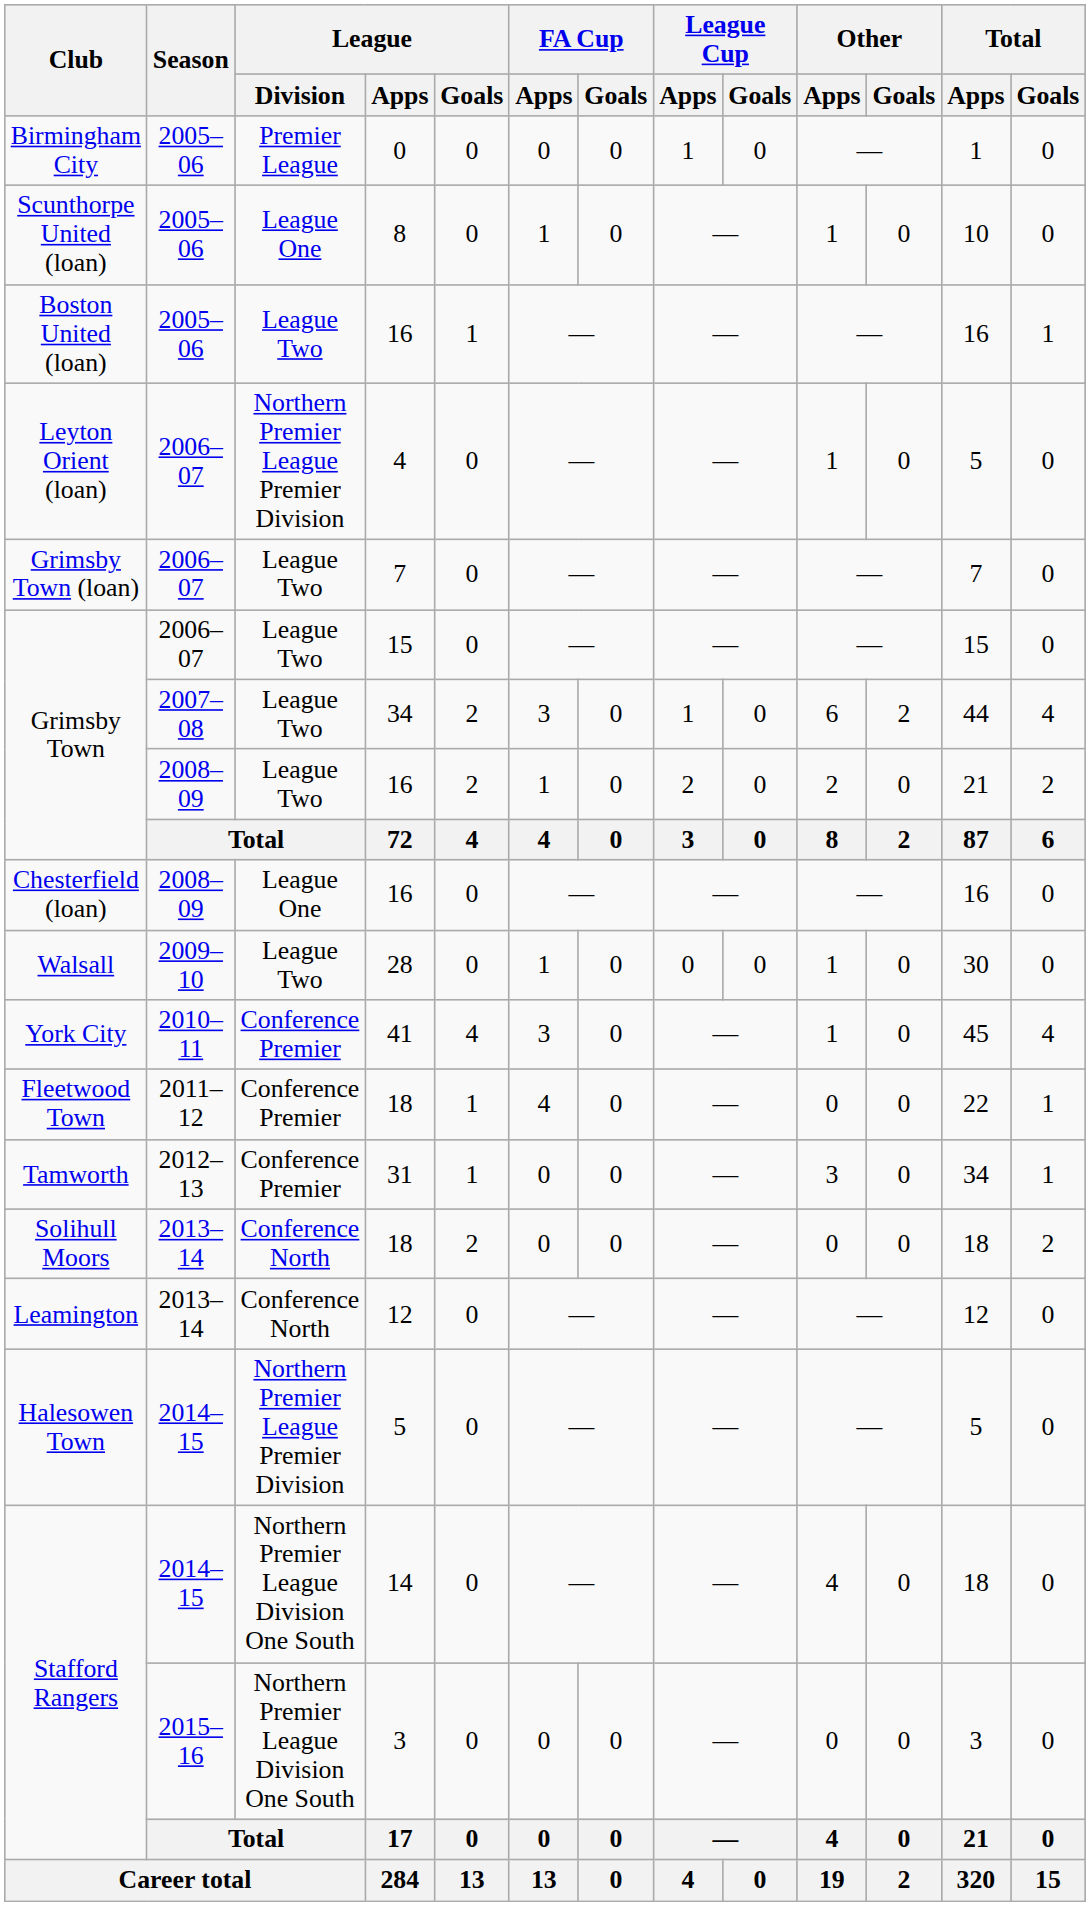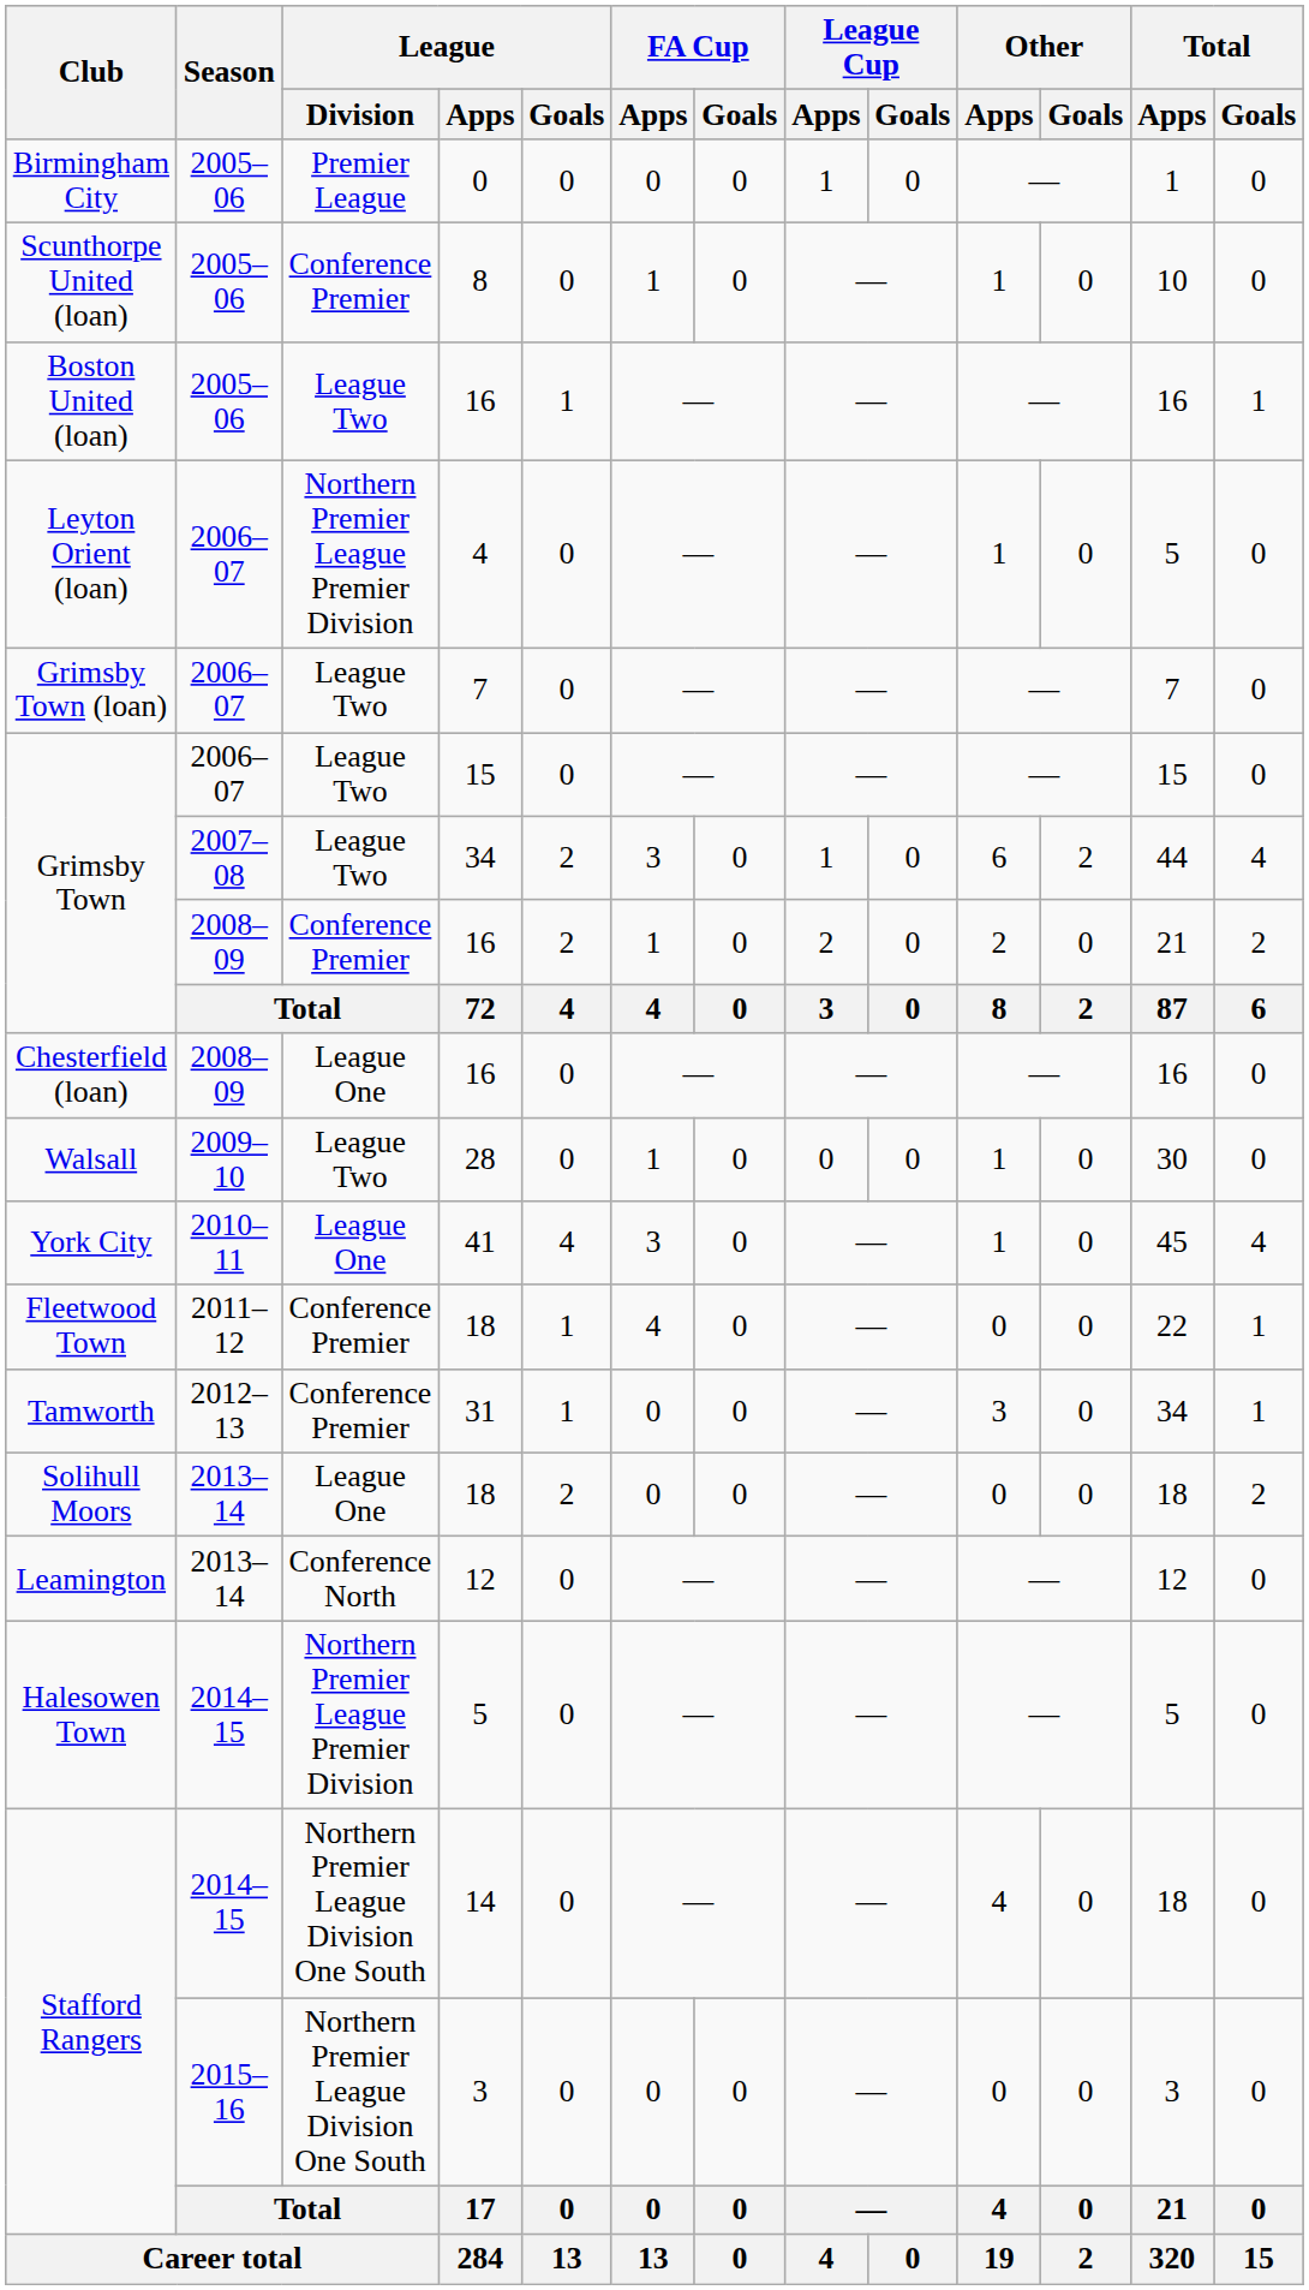Scunthorpe United (loan) | League / Division: League One -> Conference Premier
Grimsby Town / 16 | League / Division: League Two -> Conference Premier
York City | League / Division: Conference Premier -> League One
Solihull Moors | League / Division: Conference North -> League One
